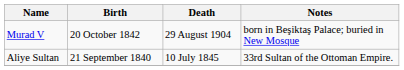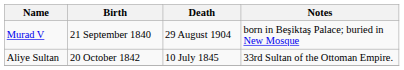Murad V | Birth: 20 October 1842 -> 21 September 1840
Aliye Sultan | Birth: 21 September 1840 -> 20 October 1842
